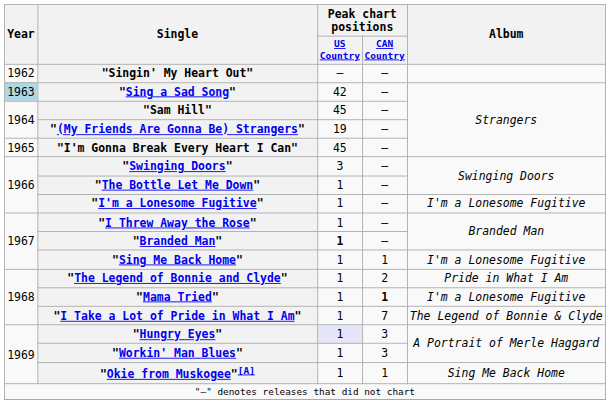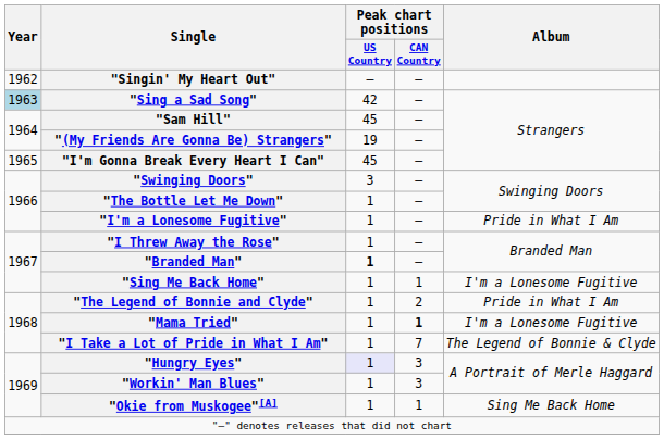"I'm a Lonesome Fugitive" | Album: I'm a Lonesome Fugitive -> Pride in What I Am
